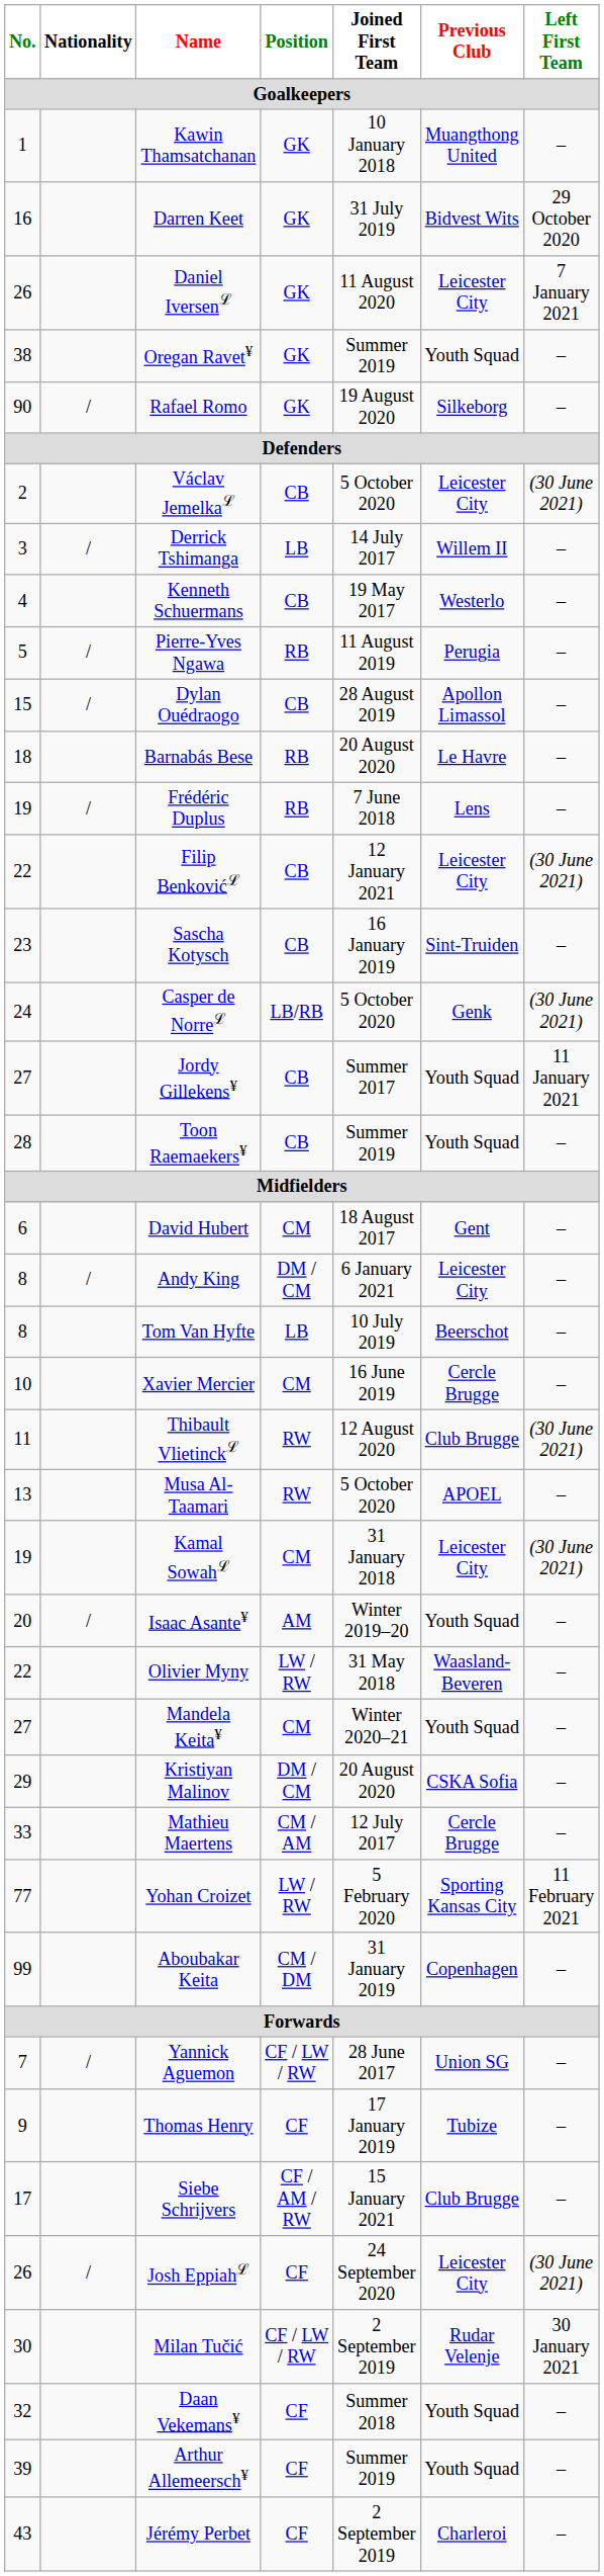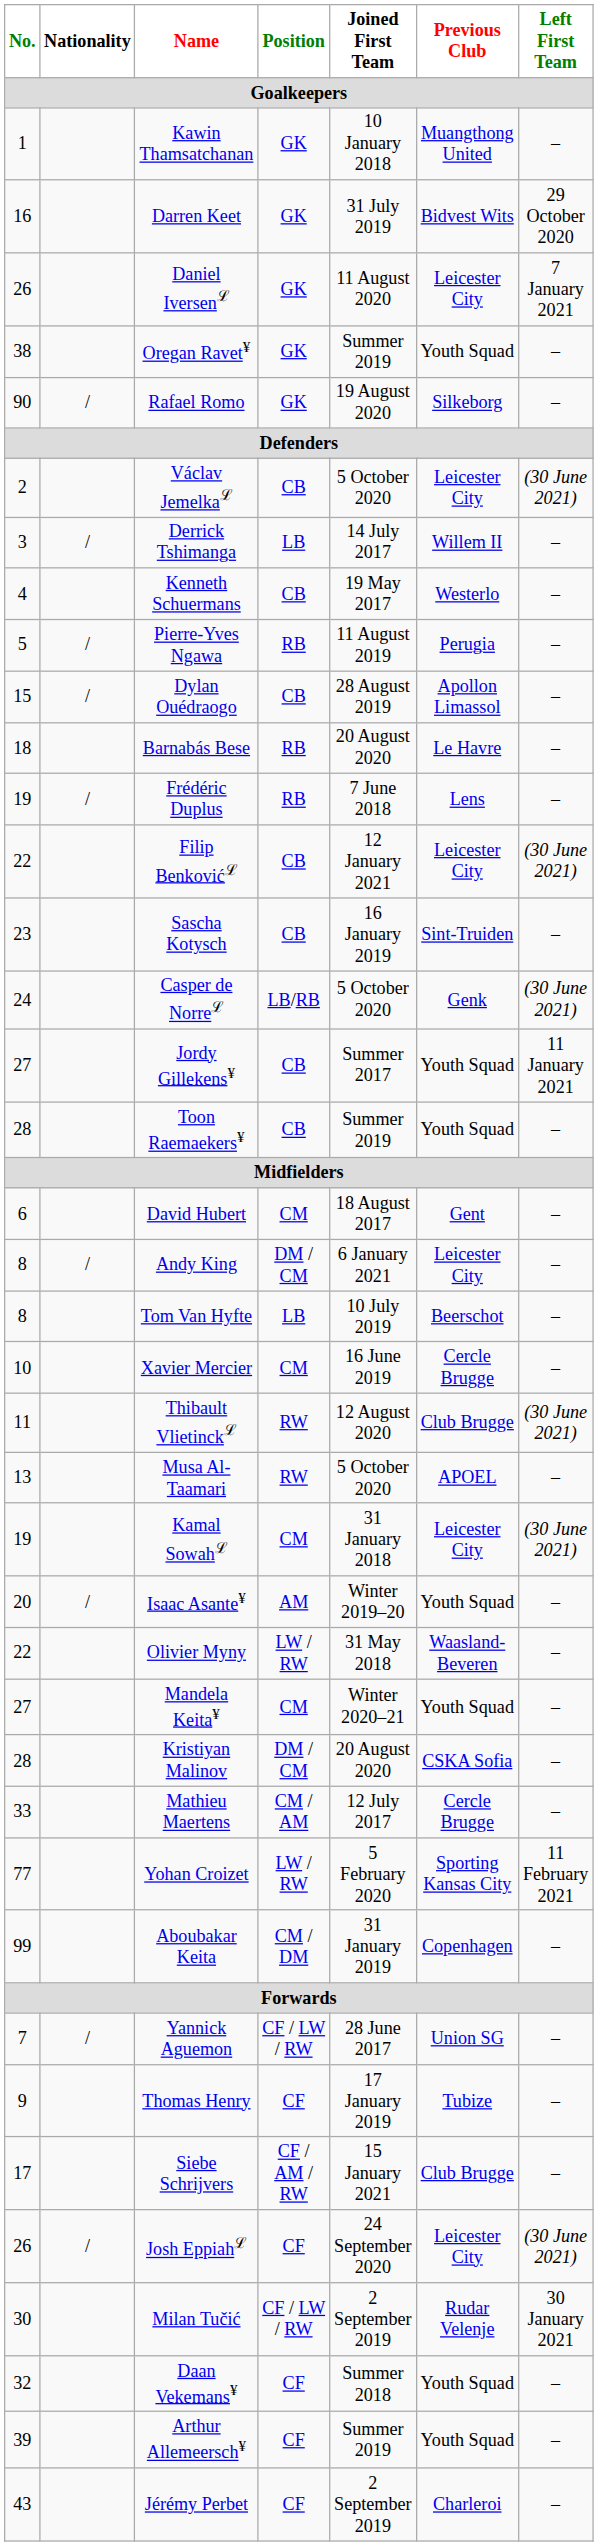Kristiyan Malinov | No.: 29 -> 28
